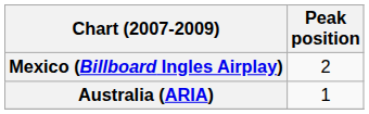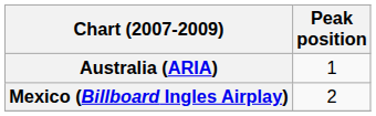rows swapped: Australia (ARIA) <-> Mexico (Billboard Ingles Airplay)
